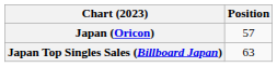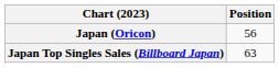Japan (Oricon) | Position: 57 -> 56
